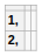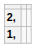rows swapped: 2, <-> 1,
